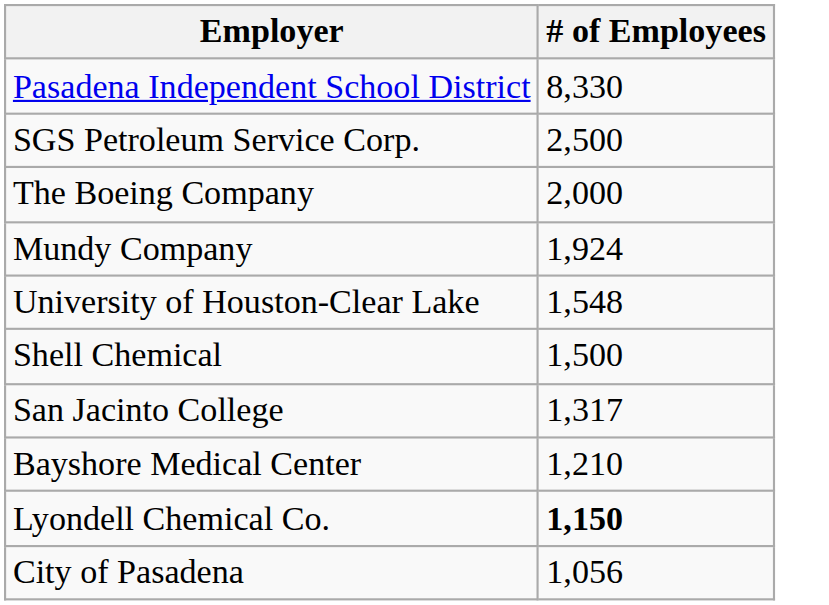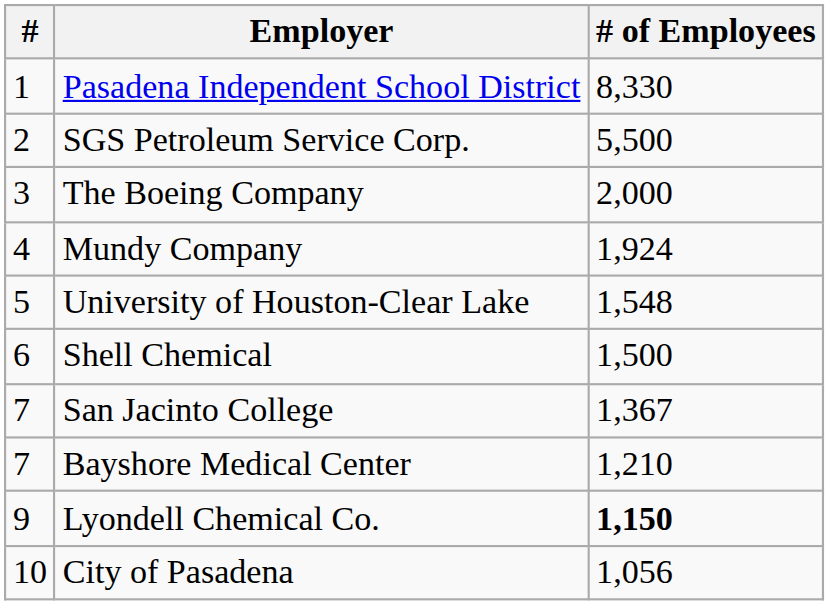+ column: # | 1 | 2 | 3 | 4 | 5 | 6 | 7 | 7 | 9 | 10
SGS Petroleum Service Corp. | # of Employees: 2,500 -> 5,500
San Jacinto College | # of Employees: 1,317 -> 1,367
